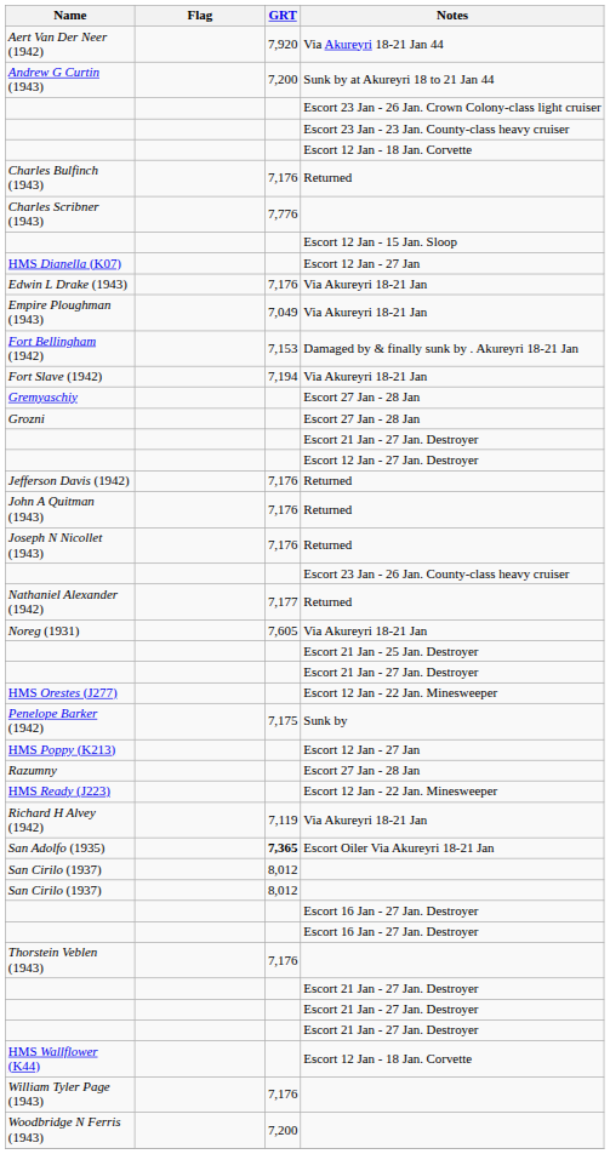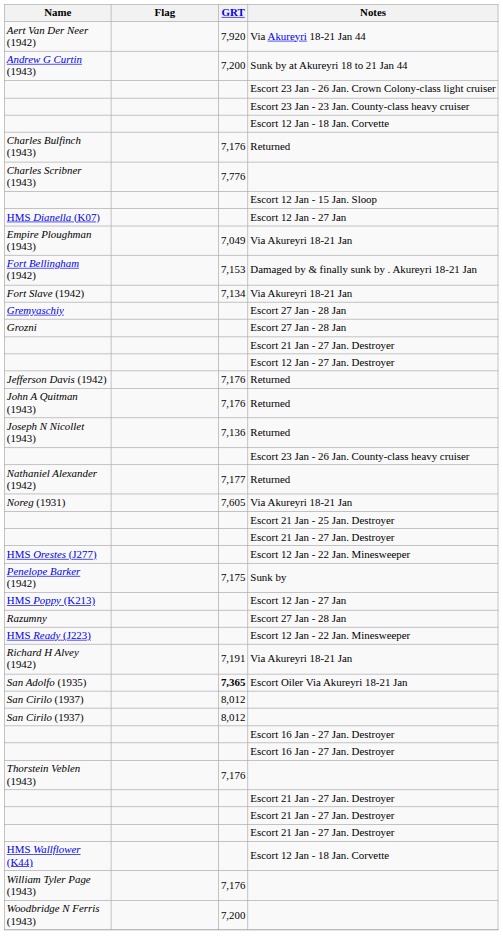- row: Edwin L Drake (1943) | 7,176 | Via Akureyri 18-21 Jan
Fort Slave (1942) | GRT: 7,194 -> 7,134
Joseph N Nicollet (1943) | GRT: 7,176 -> 7,136
Richard H Alvey (1942) | GRT: 7,119 -> 7,191
